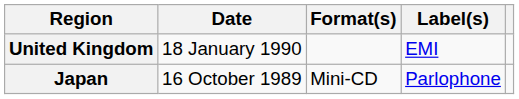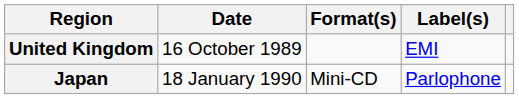United Kingdom | Date: 18 January 1990 -> 16 October 1989
Japan | Date: 16 October 1989 -> 18 January 1990
